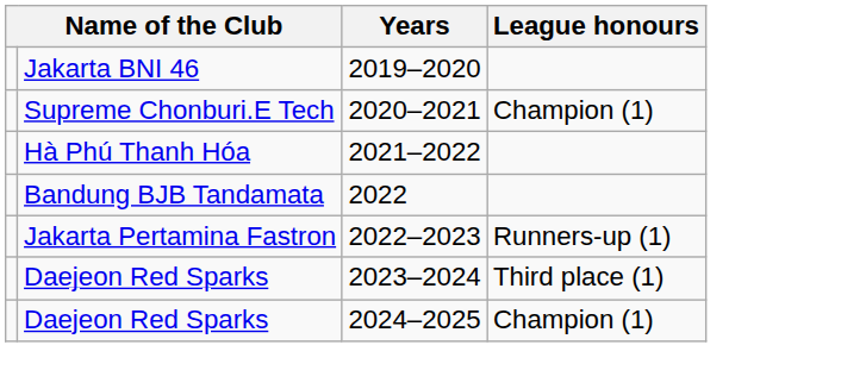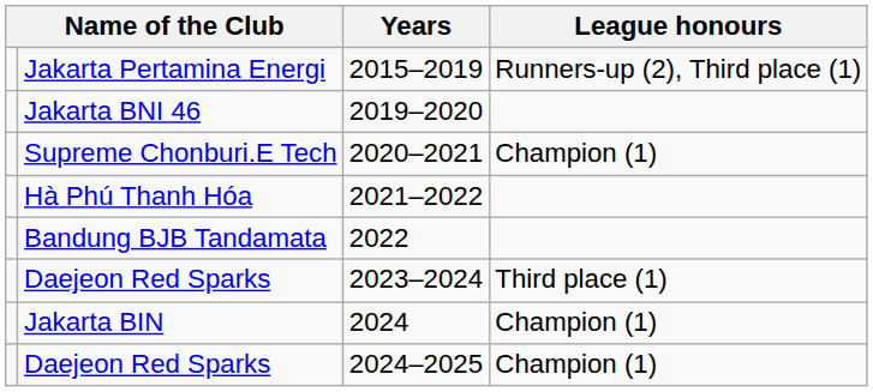+ row: Jakarta Pertamina Energi | 2015–2019 | Runners-up (2), Third place (1)
- row: Jakarta Pertamina Fastron | 2022–2023 | Runners-up (1)
+ row: Jakarta BIN | 2024 | Champion (1)
